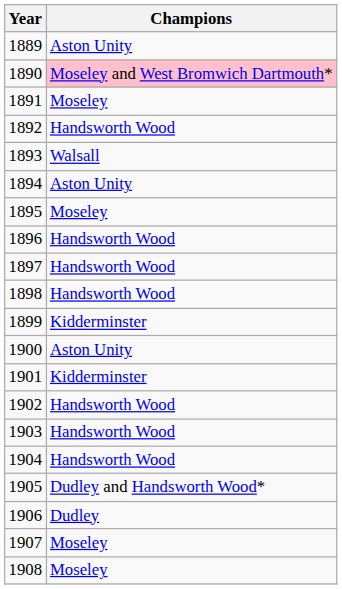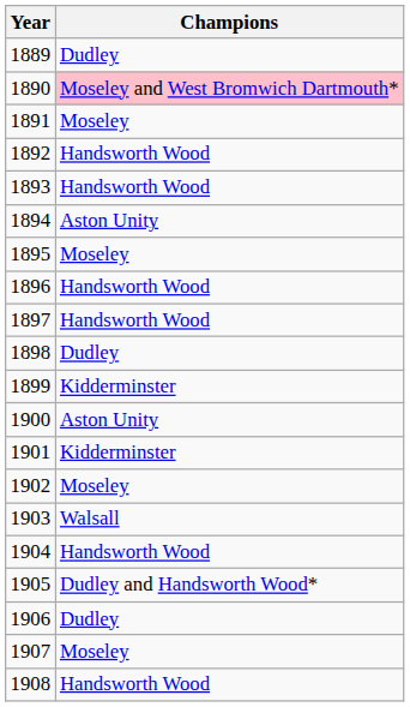1889 | Champions: Aston Unity -> Dudley
1893 | Champions: Walsall -> Handsworth Wood
1898 | Champions: Handsworth Wood -> Dudley
1902 | Champions: Handsworth Wood -> Moseley
1903 | Champions: Handsworth Wood -> Walsall
1908 | Champions: Moseley -> Handsworth Wood
